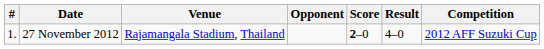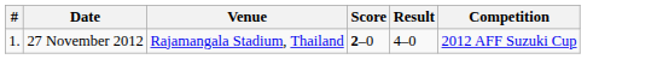- column: Opponent
